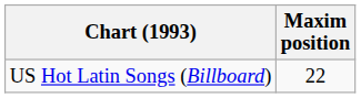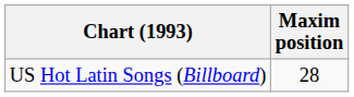US Hot Latin Songs (Billboard) | Maxim position: 22 -> 28
